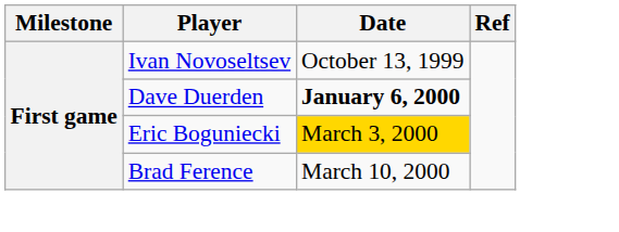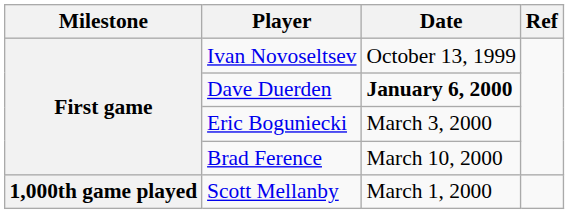Eric Boguniecki | Date: gold background -> no background
+ row: 1,000th game played | Scott Mellanby | March 1, 2000
